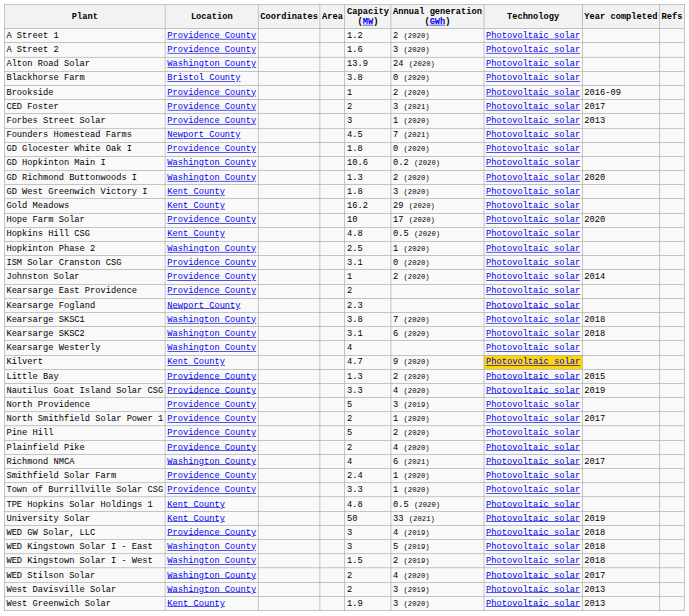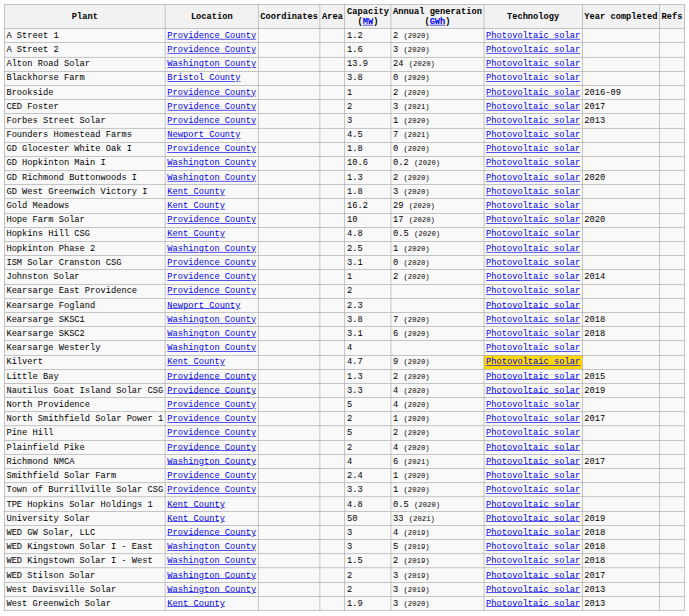North Providence | Annual generation (GWh): 3 (2019) -> 4 (2020)
WED Stilson Solar | Annual generation (GWh): 4 (2020) -> 3 (2019)
